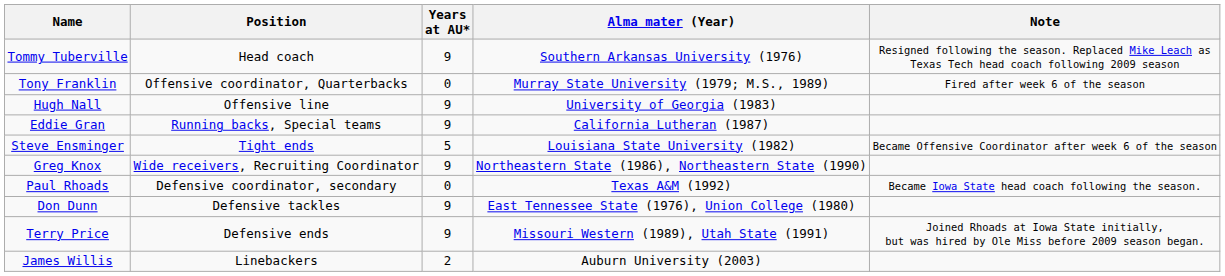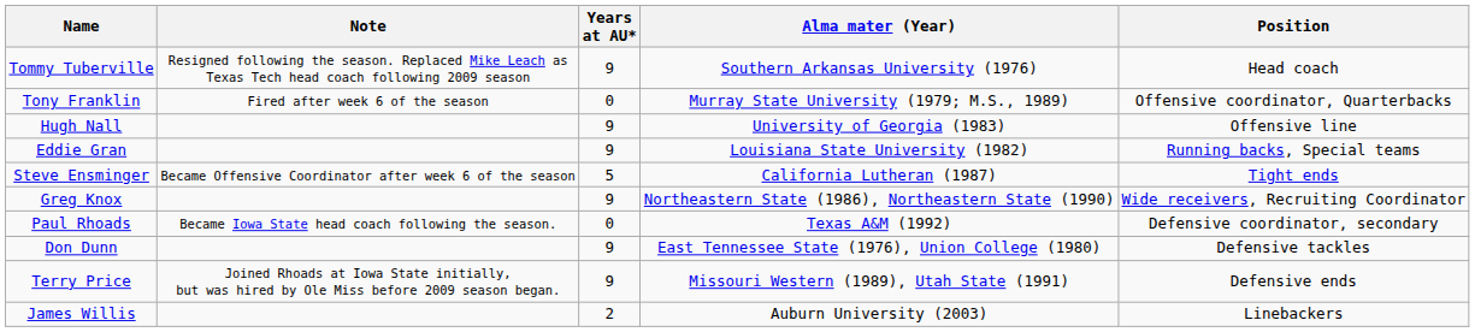columns swapped: Position <-> Note
Eddie Gran | Alma mater (Year): California Lutheran (1987) -> Louisiana State University (1982)
Steve Ensminger | Alma mater (Year): Louisiana State University (1982) -> California Lutheran (1987)
